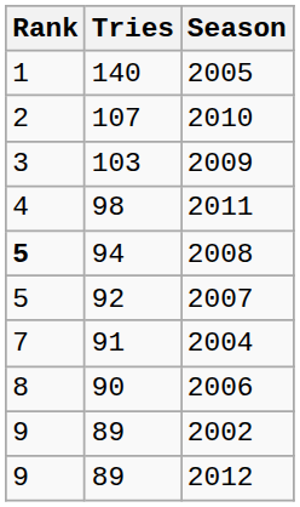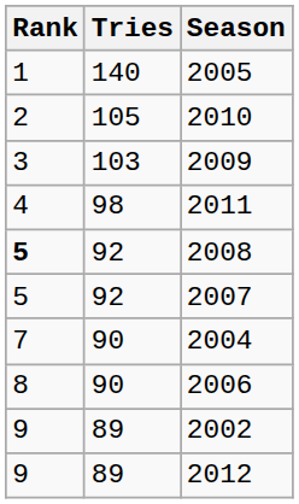2010 | Tries: 107 -> 105
2008 | Tries: 94 -> 92
2004 | Tries: 91 -> 90
